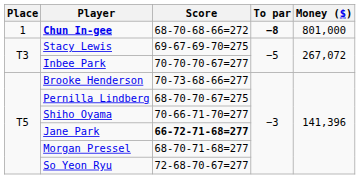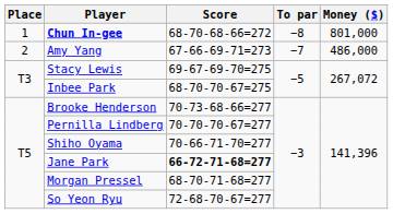Chun In-gee | To par: bold -> normal
+ row: 2 | Amy Yang | 67-66-69-71=273 | −7 | 486,000
Inbee Park | Score: 70-70-70-67=277 -> 68-70-70-67=275
Pernilla Lindberg | Score: 68-70-70-67=275 -> 70-70-70-67=277
